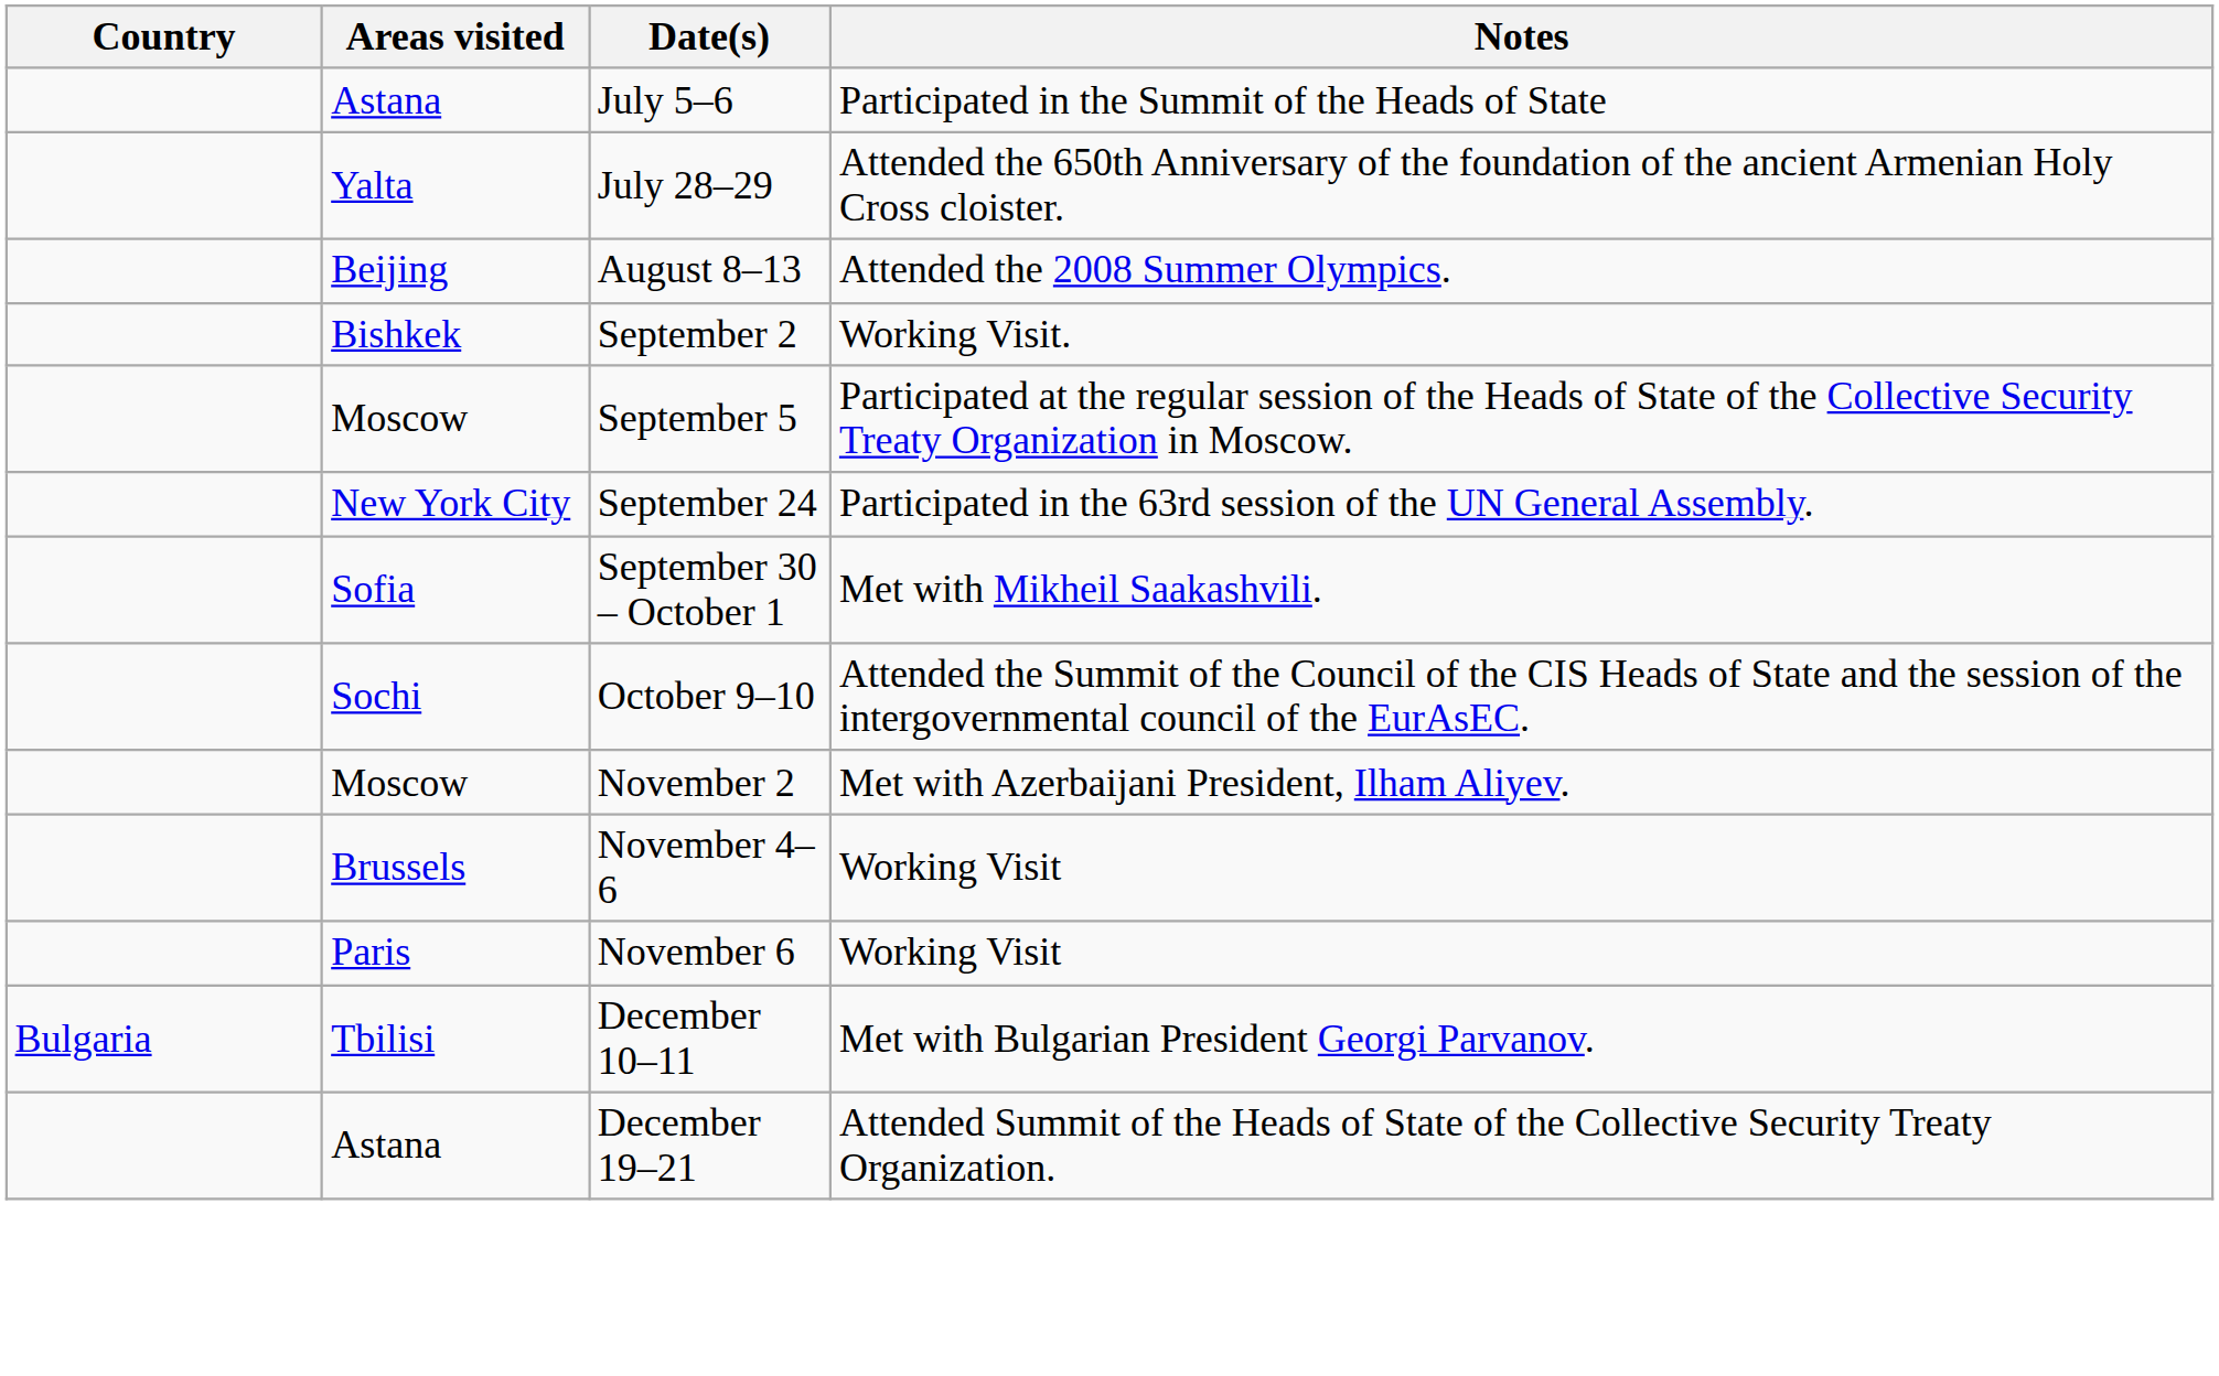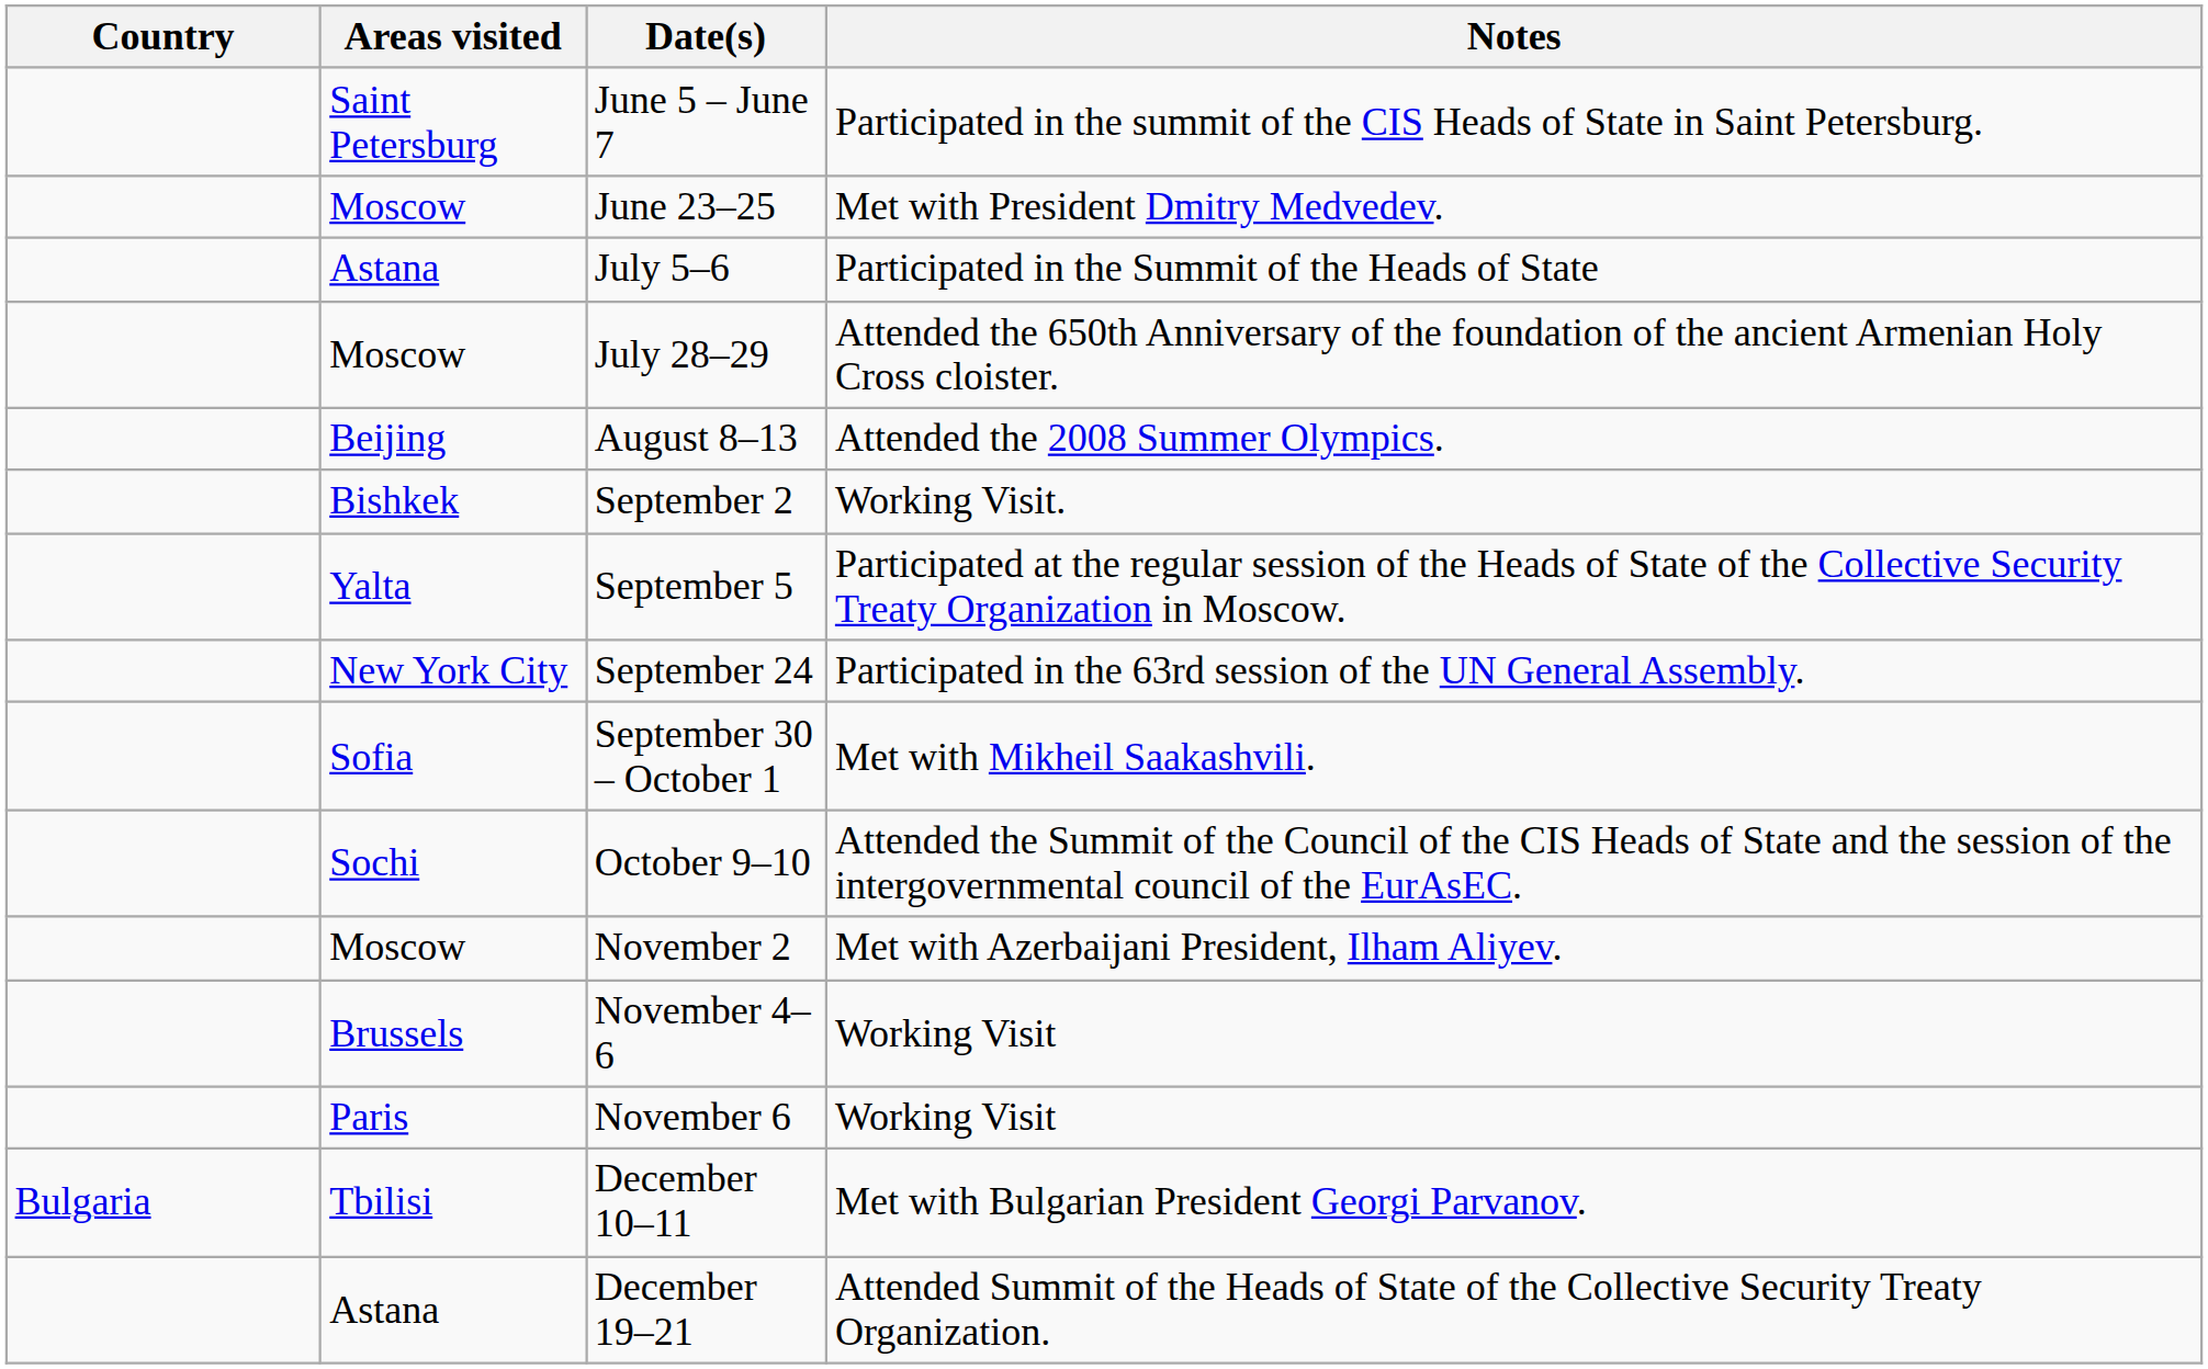+ row: Saint Petersburg | June 5 – June 7 | Participated in the summit of the CIS Heads of State in Saint Petersburg.
+ row: Moscow | June 23–25 | Met with President Dmitry Medvedev.
July 28–29 | Areas visited: Yalta -> Moscow
September 5 | Areas visited: Moscow -> Yalta
